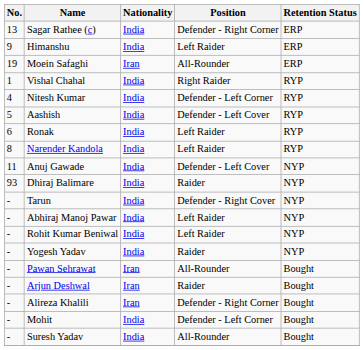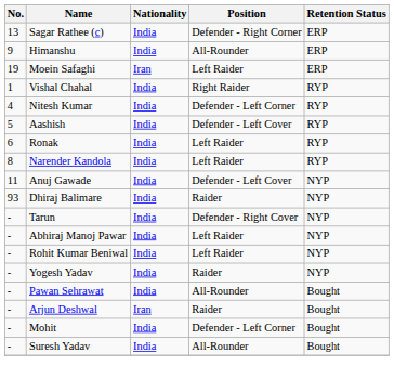Himanshu | Position: Left Raider -> All-Rounder
Moein Safaghi | Position: All-Rounder -> Left Raider
Pawan Sehrawat | Nationality: Iran -> India
- row: - | Alireza Khalili | Iran | Defender - Right Corner | Bought
